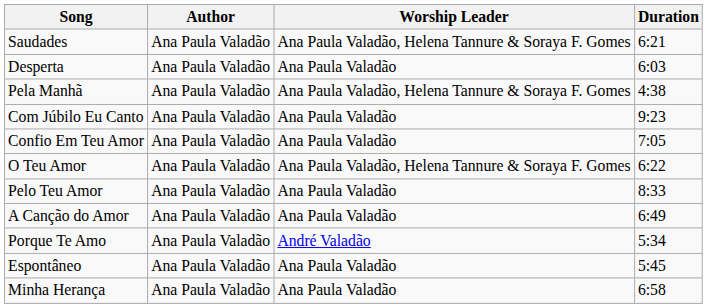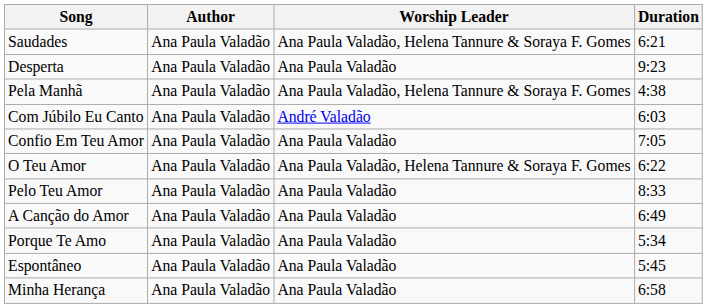Desperta | Duration: 6:03 -> 9:23
Com Júbilo Eu Canto | Worship Leader: Ana Paula Valadão -> André Valadão
Com Júbilo Eu Canto | Duration: 9:23 -> 6:03
Porque Te Amo | Worship Leader: André Valadão -> Ana Paula Valadão
